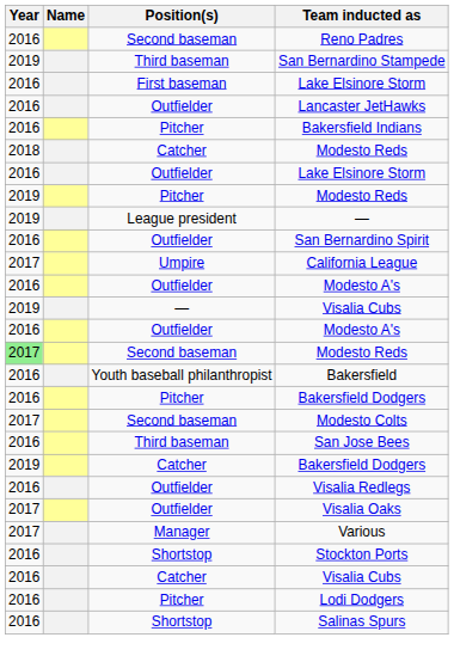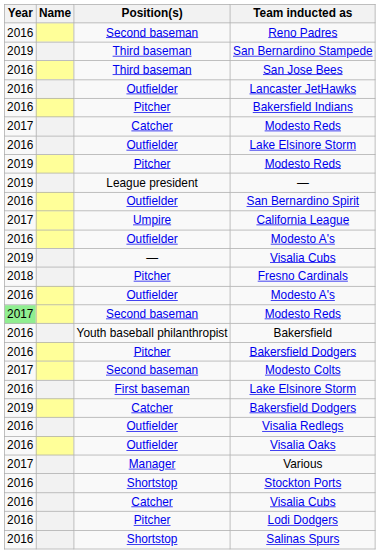rows swapped: San Jose Bees <-> First baseman / Lake Elsinore Storm
Catcher / Modesto Reds | Year: 2018 -> 2017
+ row: 2018 | Pitcher | Fresno Cardinals
Visalia Oaks | Year: 2017 -> 2016
